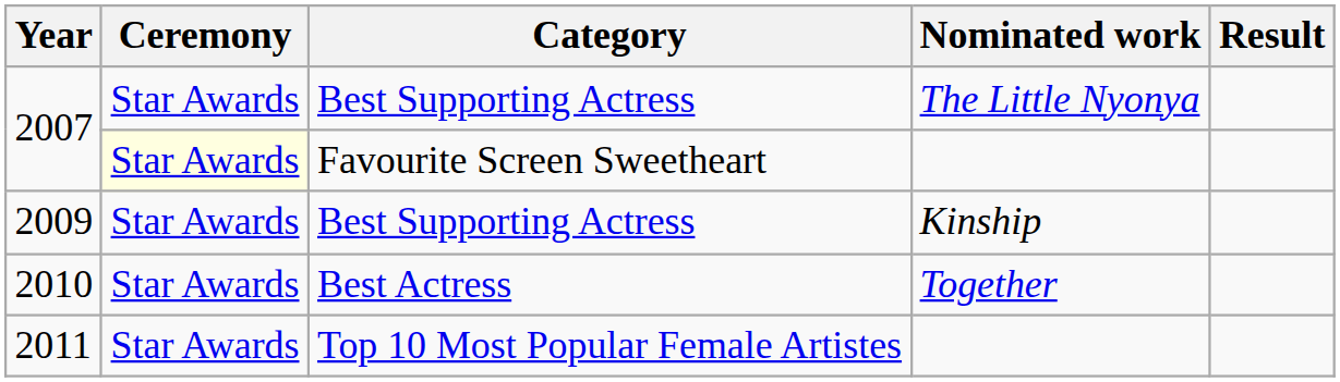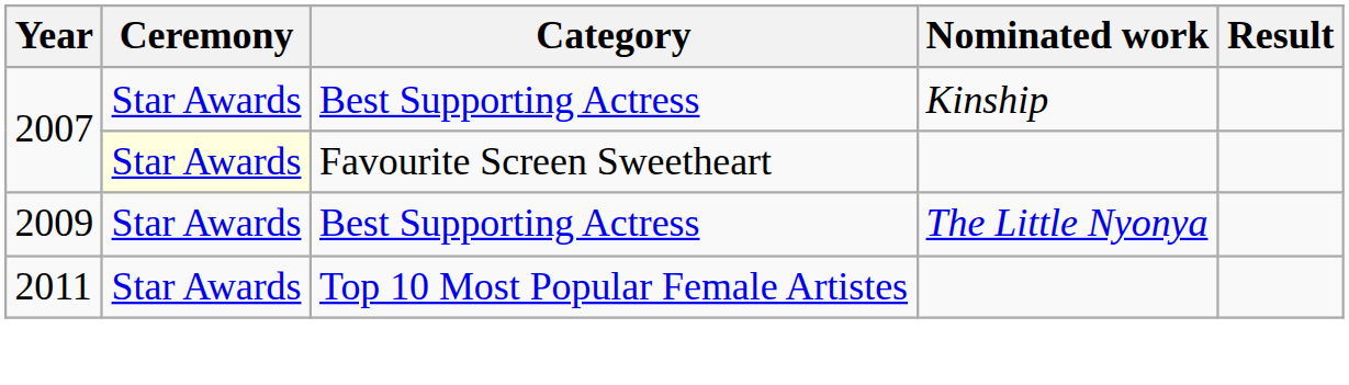2007 / Best Supporting Actress | Nominated work: The Little Nyonya -> Kinship
2009 | Nominated work: Kinship -> The Little Nyonya
- row: 2010 | Star Awards | Best Actress | Together
